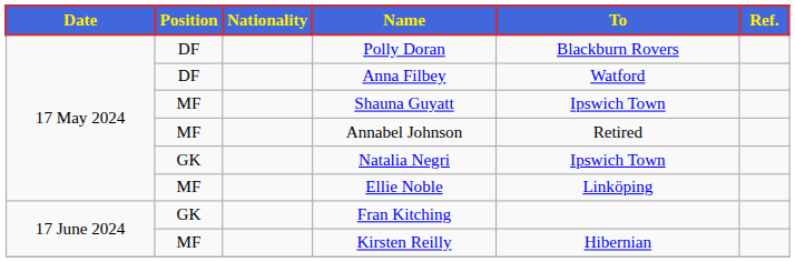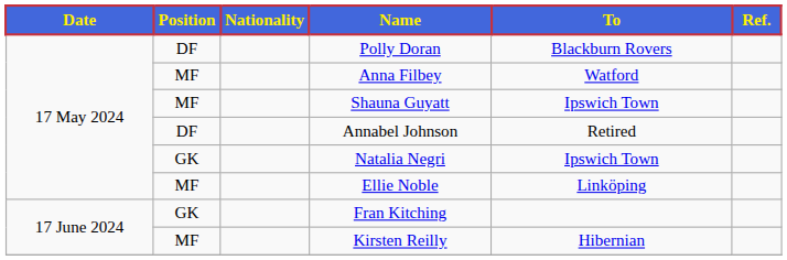Anna Filbey | Position: DF -> MF
Annabel Johnson | Position: MF -> DF
